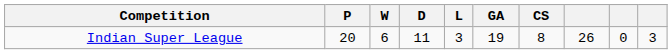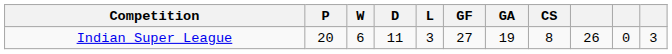+ column: GF | 27
